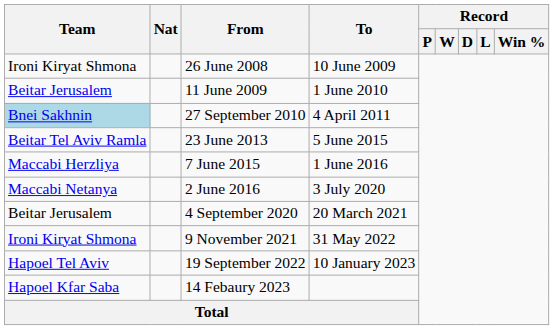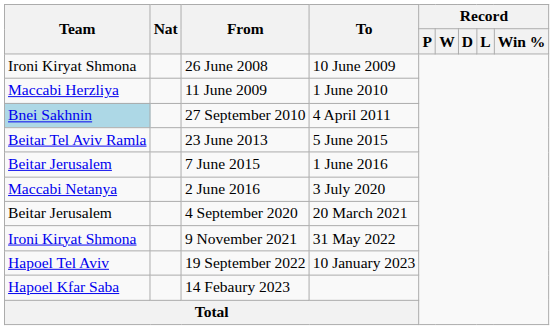11 June 2009 | Team: Beitar Jerusalem -> Maccabi Herzliya
7 June 2015 | Team: Maccabi Herzliya -> Beitar Jerusalem
